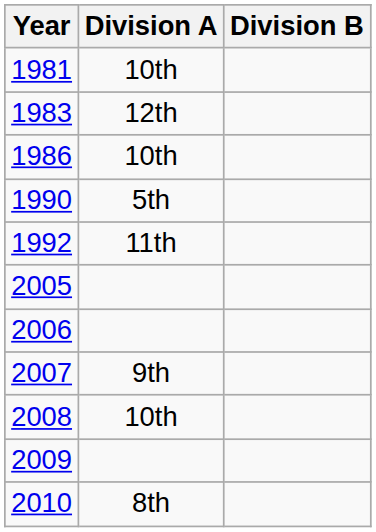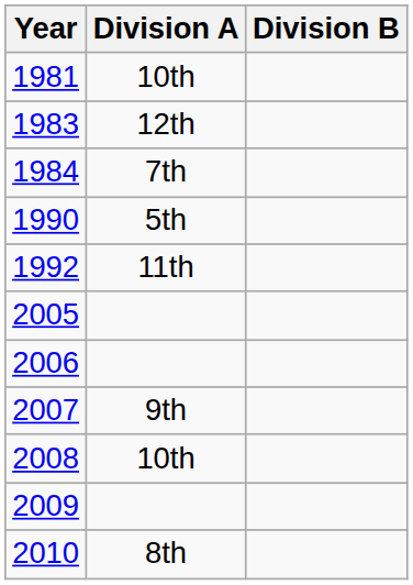+ row: 1984 | 7th
- row: 1986 | 10th
